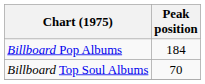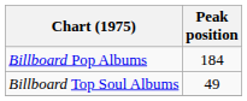Billboard Top Soul Albums | Peak position: 70 -> 49
